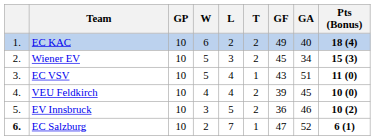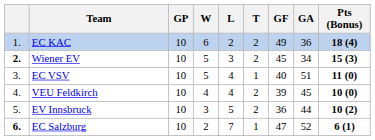EC KAC | GA: 40 -> 36
Wiener EV | column 1: normal -> bold
EC VSV | GF: 43 -> 40
EV Innsbruck | GA: 46 -> 44
